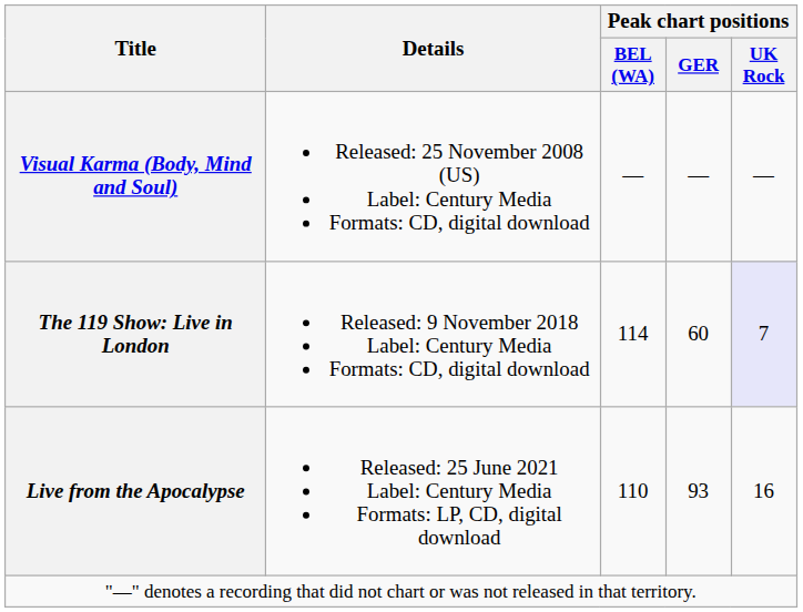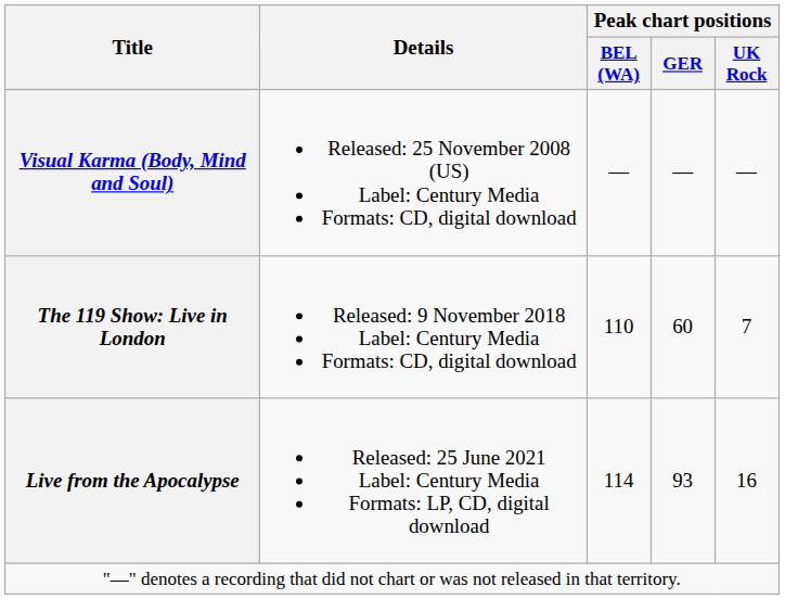The 119 Show: Live in London | Peak chart positions / BEL (WA): 114 -> 110
The 119 Show: Live in London | Peak chart positions / UK Rock: lavender background -> no background
Live from the Apocalypse | Peak chart positions / BEL (WA): 110 -> 114
